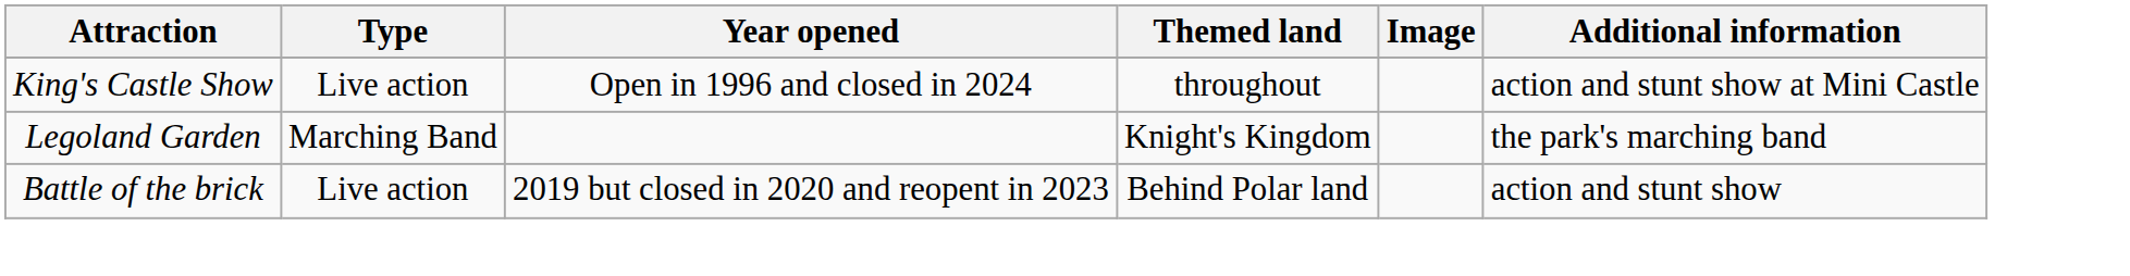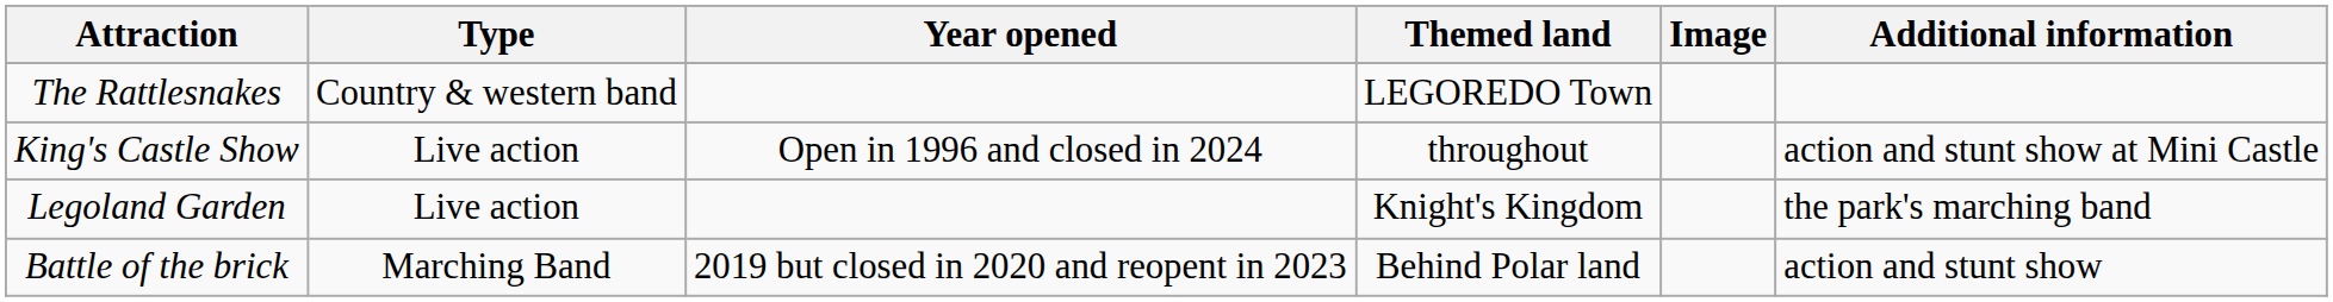+ row: The Rattlesnakes | Country & western band | LEGOREDO Town
Legoland Garden | Type: Marching Band -> Live action
Battle of the brick | Type: Live action -> Marching Band
